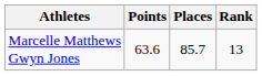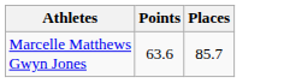- column: Rank | 13
